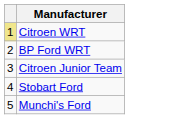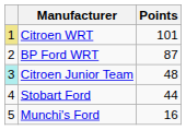+ column: Points | 101 | 87 | 48 | 44 | 16
Citroen Junior Team | column 1: no background -> paleturquoise background
